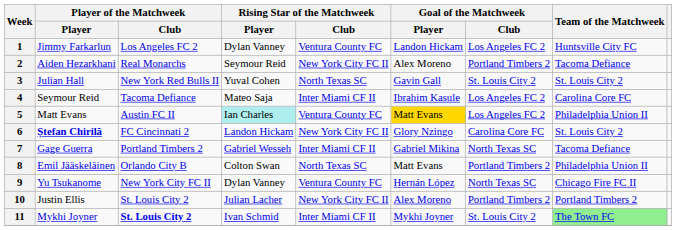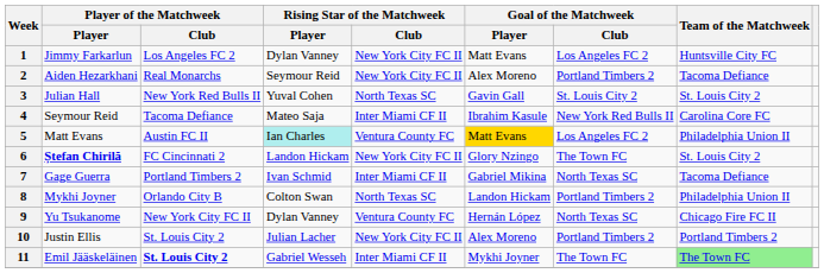1 | Rising Star of the Matchweek / Club: Ventura County FC -> New York City FC II
1 | Goal of the Matchweek / Player: Landon Hickam -> Matt Evans
4 | Goal of the Matchweek / Club: Los Angeles FC 2 -> New York Red Bulls II
6 | Goal of the Matchweek / Club: Carolina Core FC -> The Town FC
7 | Rising Star of the Matchweek / Player: Gabriel Wesseh -> Ivan Schmid
8 | Player of the Matchweek / Player: Emil Jääskeläinen -> Mykhi Joyner
8 | Goal of the Matchweek / Player: Matt Evans -> Landon Hickam
11 | Player of the Matchweek / Player: Mykhi Joyner -> Emil Jääskeläinen
11 | Rising Star of the Matchweek / Player: Ivan Schmid -> Gabriel Wesseh
11 | Goal of the Matchweek / Club: St. Louis City 2 -> The Town FC
